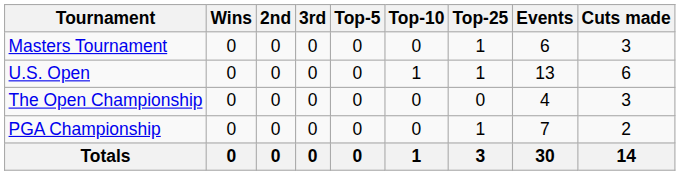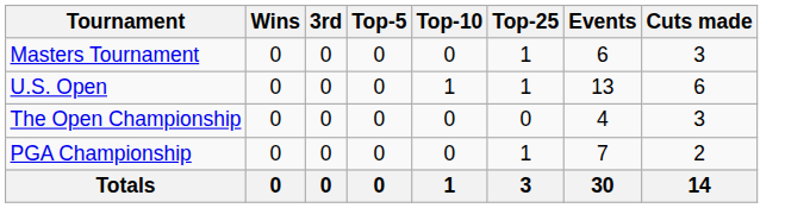- column: 2nd | 0 | 0 | 0 | 0 | 0
